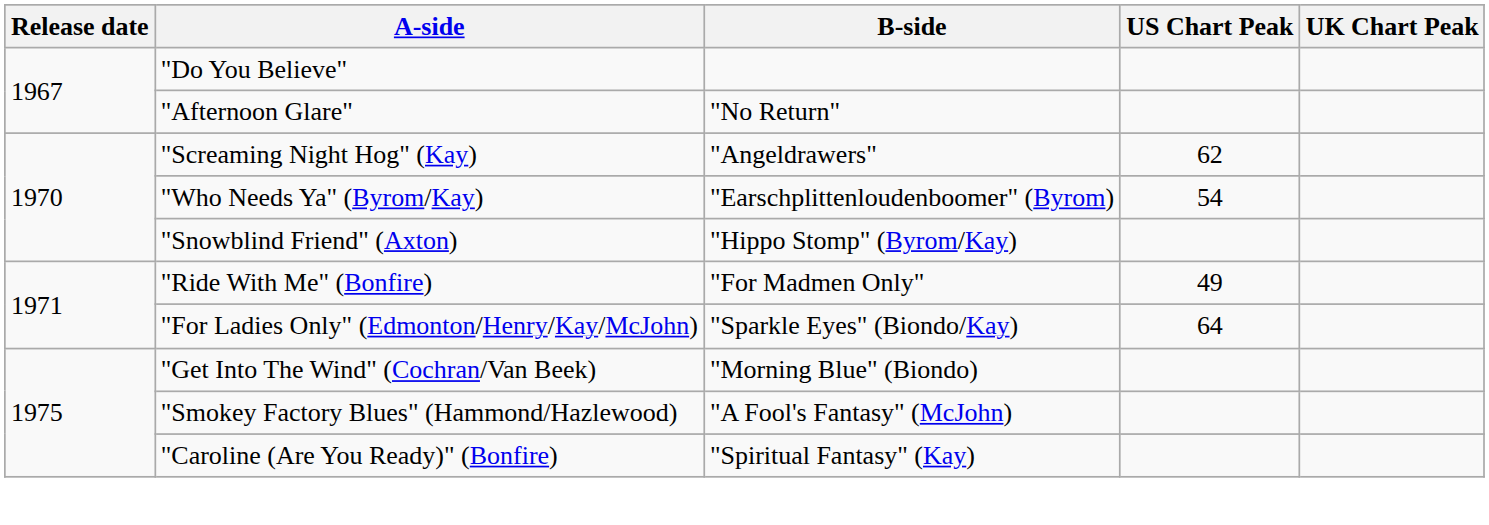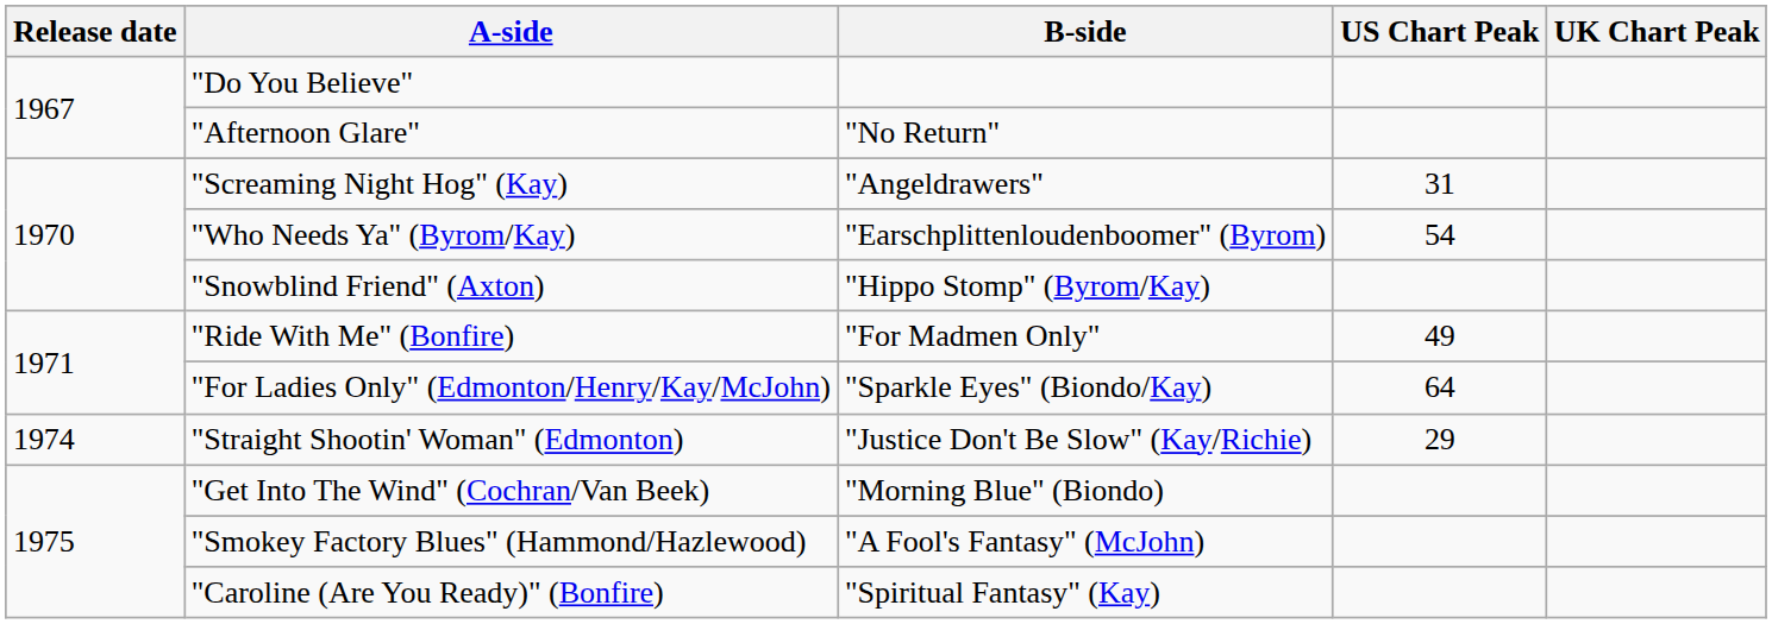"Screaming Night Hog" (Kay) | US Chart Peak: 62 -> 31
+ row: 1974 | "Straight Shootin' Woman" (Edmonton) | "Justice Don't Be Slow" (Kay/Richie) | 29
